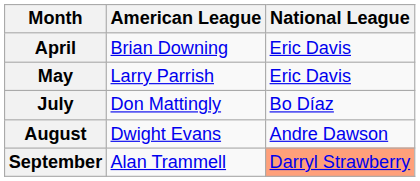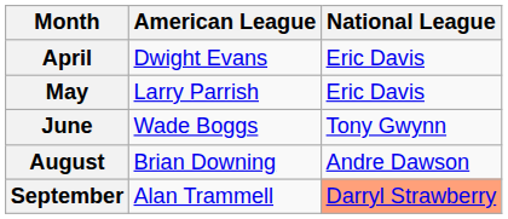April | American League: Brian Downing -> Dwight Evans
+ row: June | Wade Boggs | Tony Gwynn
- row: July | Don Mattingly | Bo Díaz
August | American League: Dwight Evans -> Brian Downing
